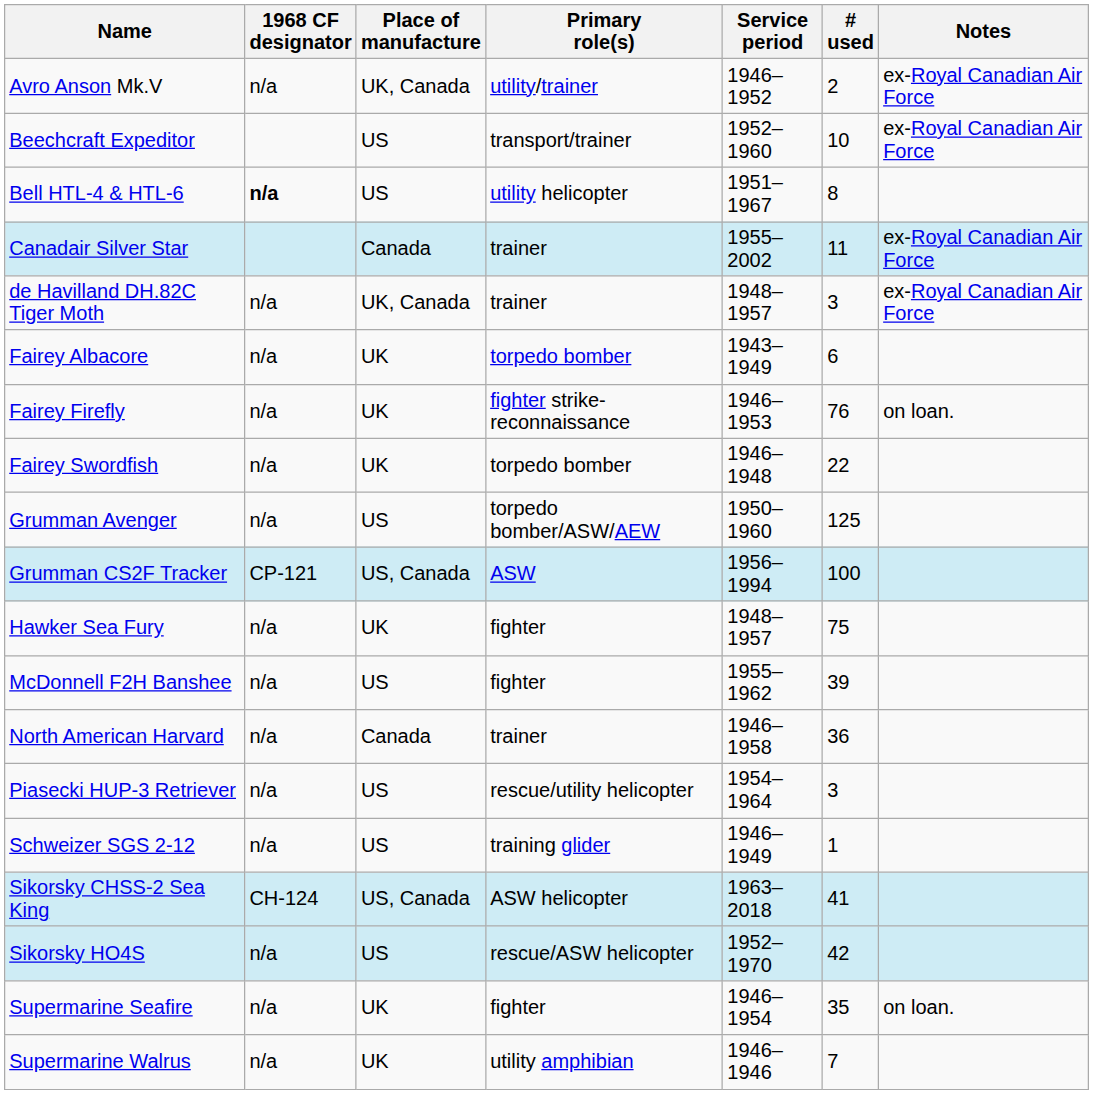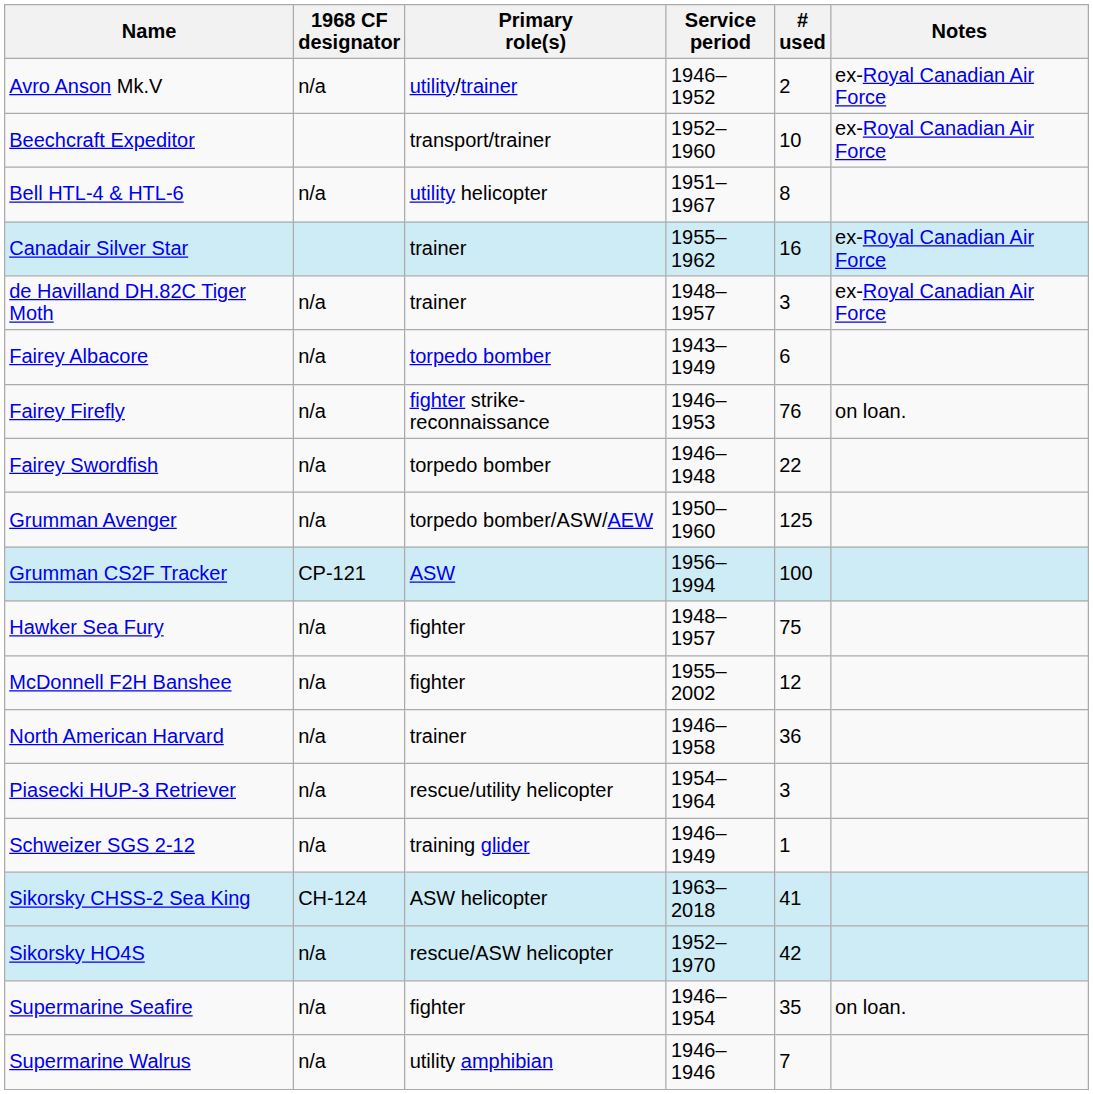- column: Place of manufacture | UK, Canada | US | US | Canada | UK, Canada | UK | UK | UK | US | US, Canada | UK | US | Canada | US | US | US, Canada | US | UK | UK
Bell HTL-4 & HTL-6 | 1968 CF designator: bold -> normal
Canadair Silver Star | Service period: 1955–2002 -> 1955–1962
Canadair Silver Star | # used: 11 -> 16
McDonnell F2H Banshee | Service period: 1955–1962 -> 1955–2002
McDonnell F2H Banshee | # used: 39 -> 12
